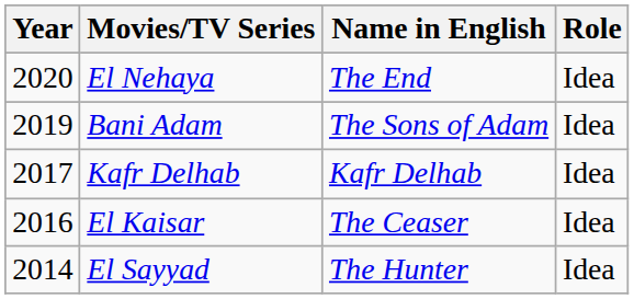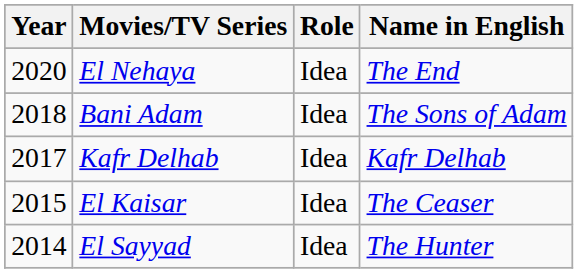columns swapped: Name in English <-> Role
Bani Adam | Year: 2019 -> 2018
El Kaisar | Year: 2016 -> 2015
